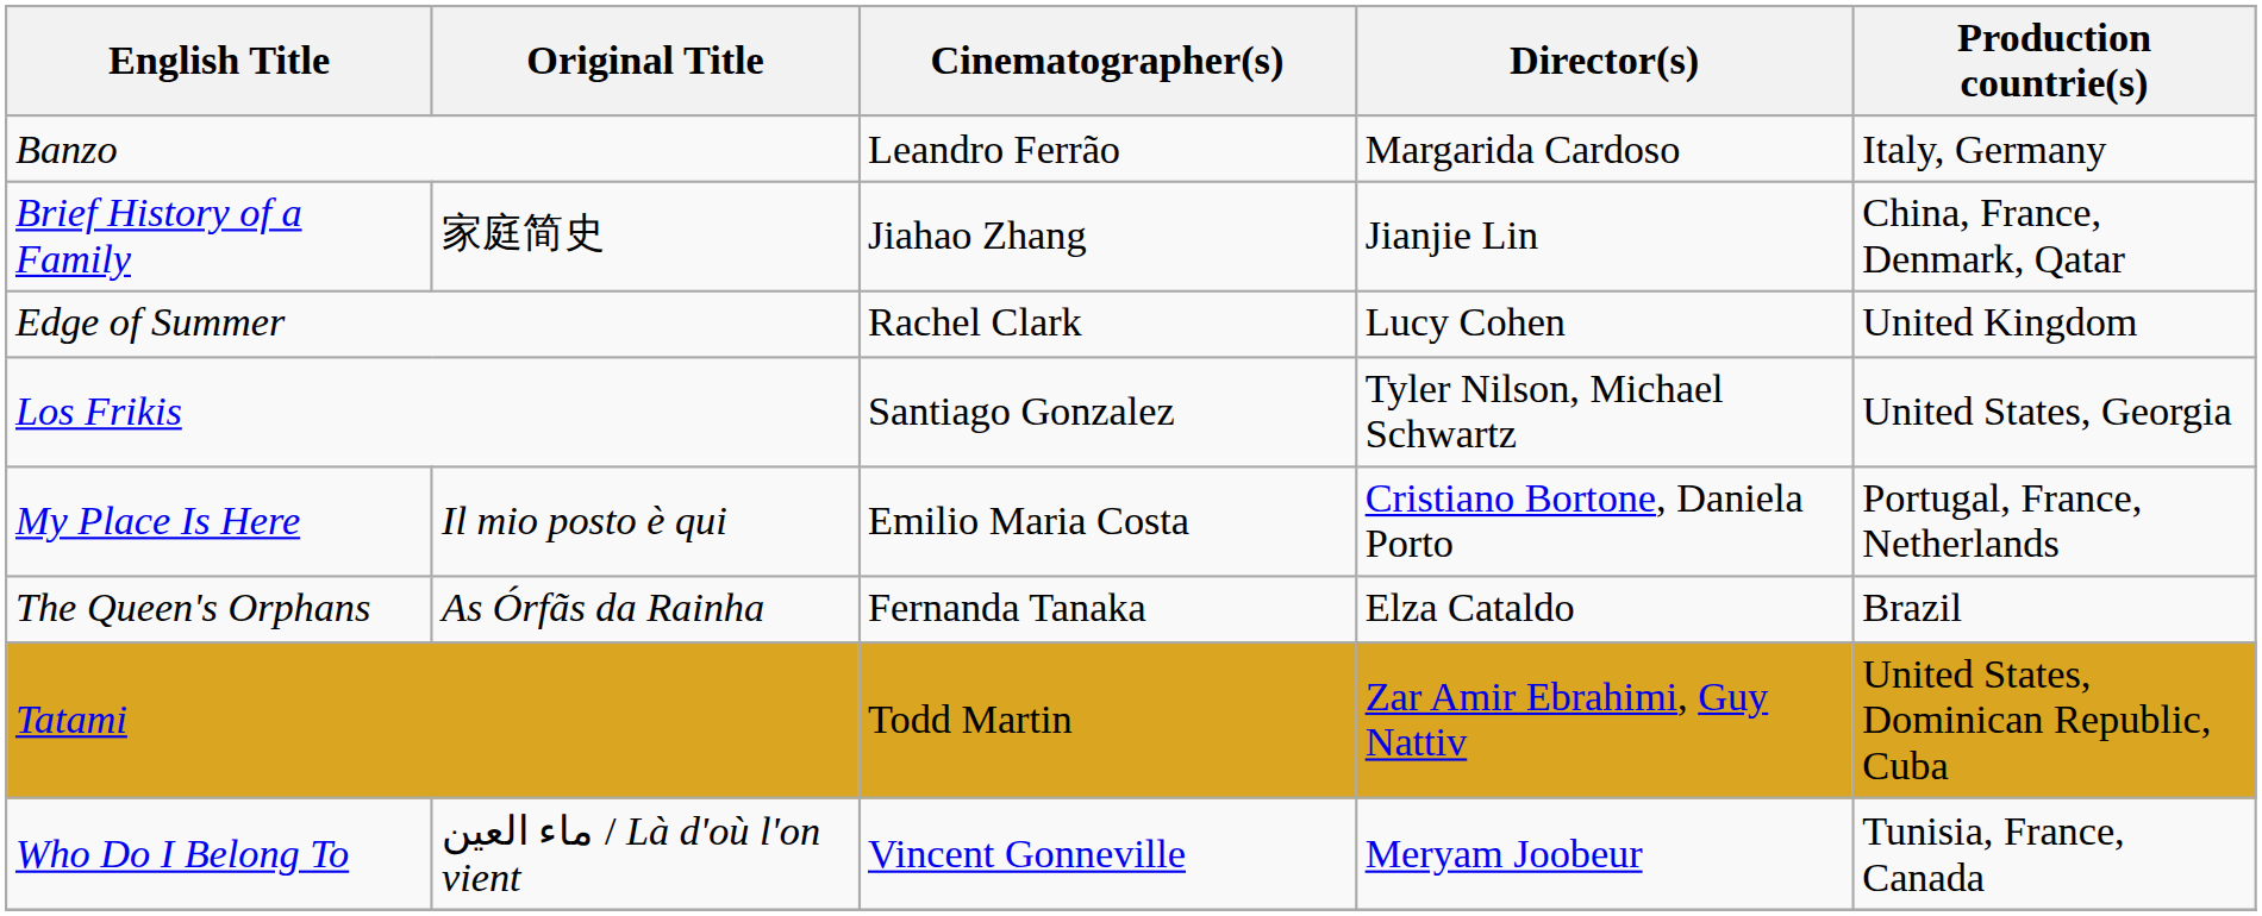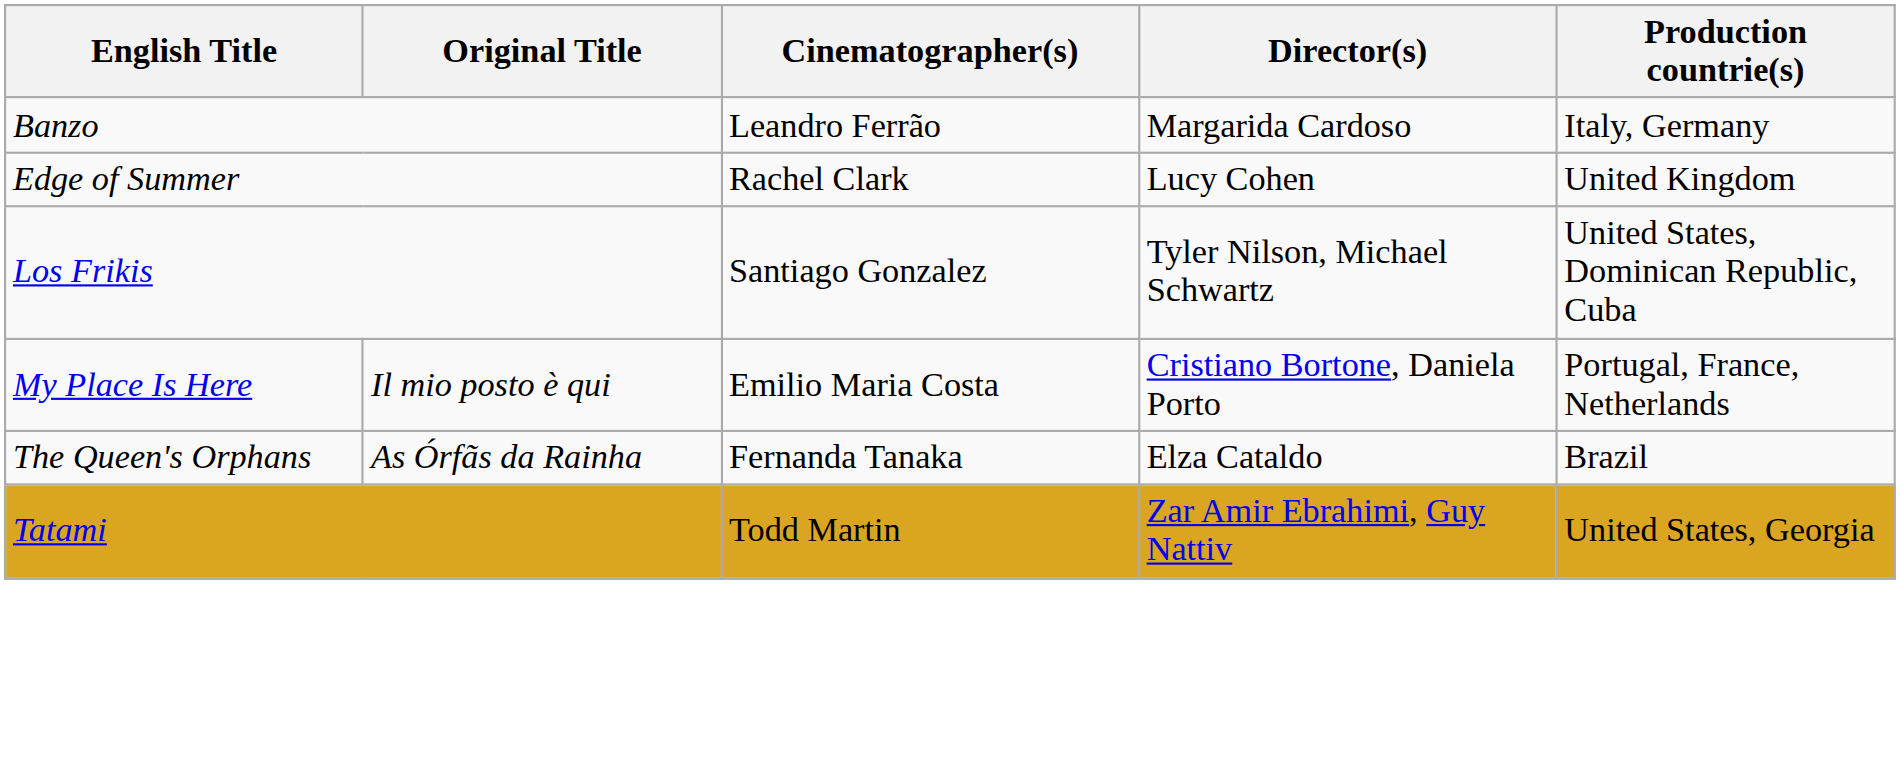- row: Brief History of a Family | 家庭简史 | Jiahao Zhang | Jianjie Lin | China, France, Denmark, Qatar
Los Frikis | Production countrie(s): United States, Georgia -> United States, Dominican Republic, Cuba
Tatami | Production countrie(s): United States, Dominican Republic, Cuba -> United States, Georgia
- row: Who Do I Belong To | ماء العين / Là d'où l'on vient | Vincent Gonneville | Meryam Joobeur | Tunisia, France, Canada
